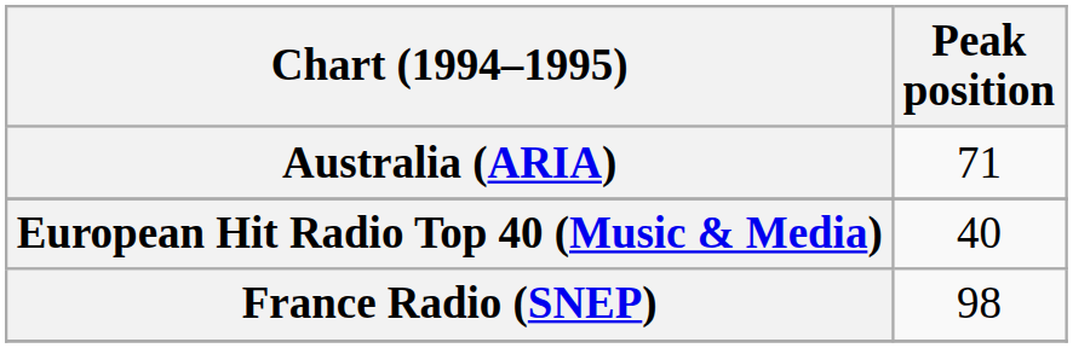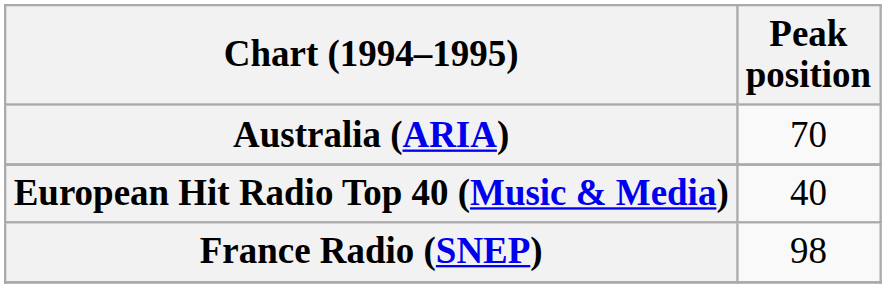Australia (ARIA) | Peak position: 71 -> 70
